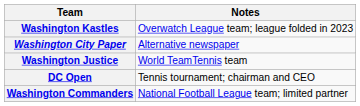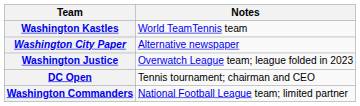Washington Kastles | Notes: Overwatch League team; league folded in 2023 -> World TeamTennis team
Washington Justice | Notes: World TeamTennis team -> Overwatch League team; league folded in 2023
